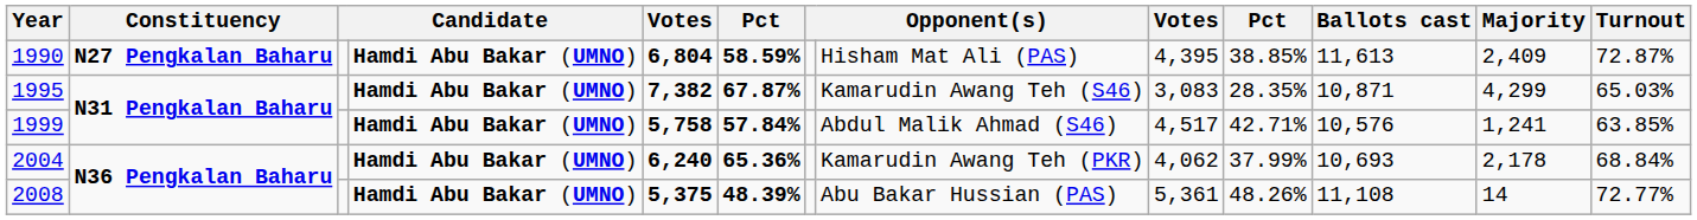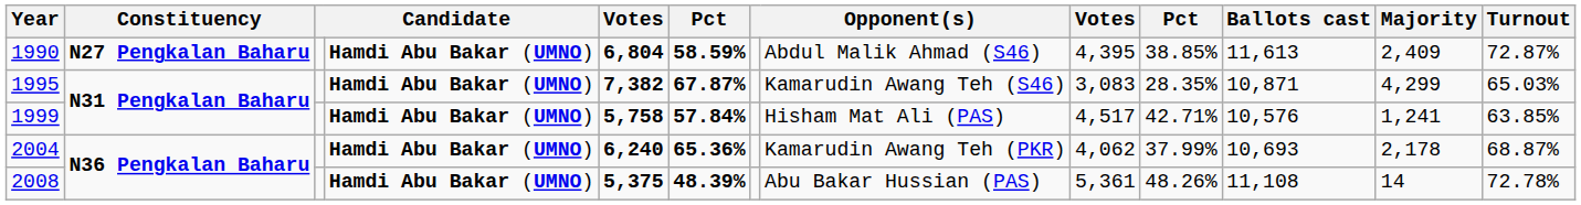1990 | column 8: Hisham Mat Ali (PAS) -> Abdul Malik Ahmad (S46)
1999 | column 8: Abdul Malik Ahmad (S46) -> Hisham Mat Ali (PAS)
2004 | Turnout: 68.84% -> 68.87%
2008 | Turnout: 72.77% -> 72.78%
